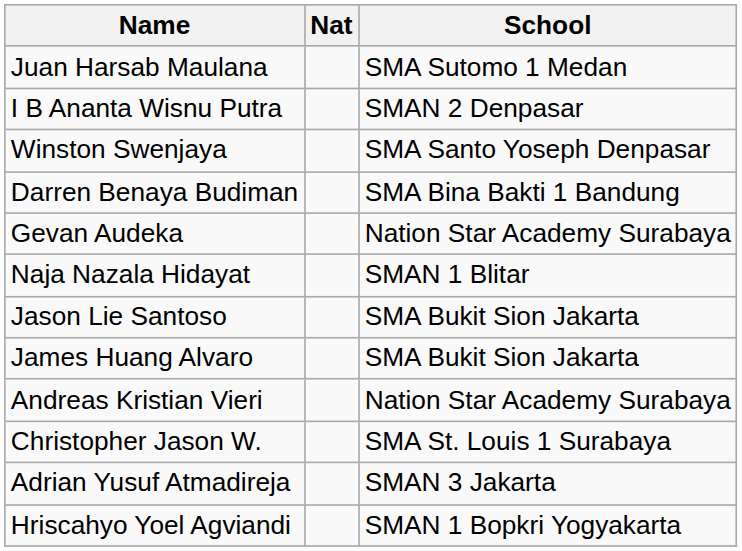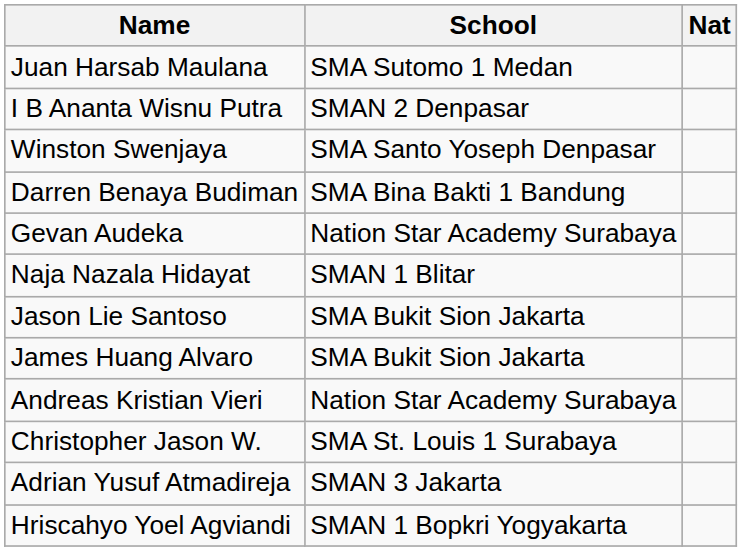columns swapped: School <-> Nat
